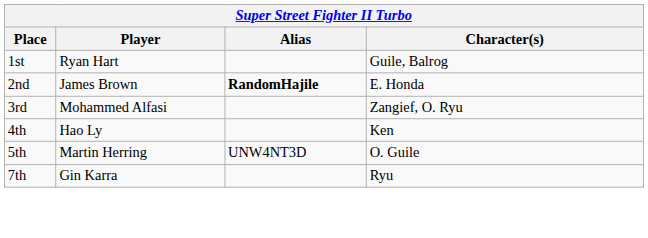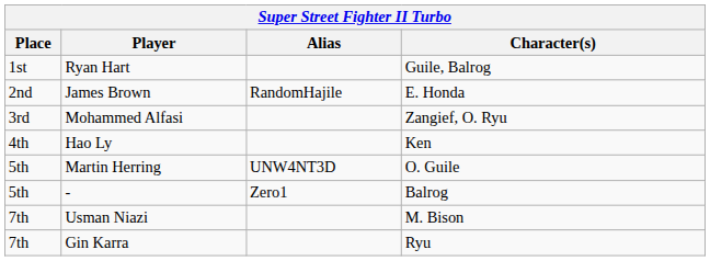James Brown | Alias: bold -> normal
+ row: 5th | - | Zero1 | Balrog
+ row: 7th | Usman Niazi | M. Bison
